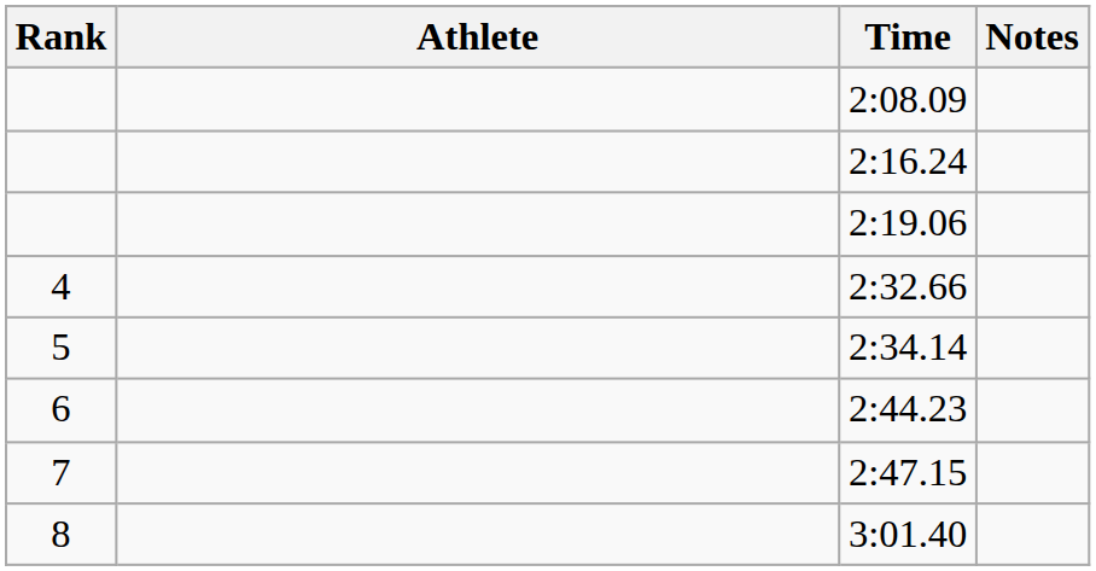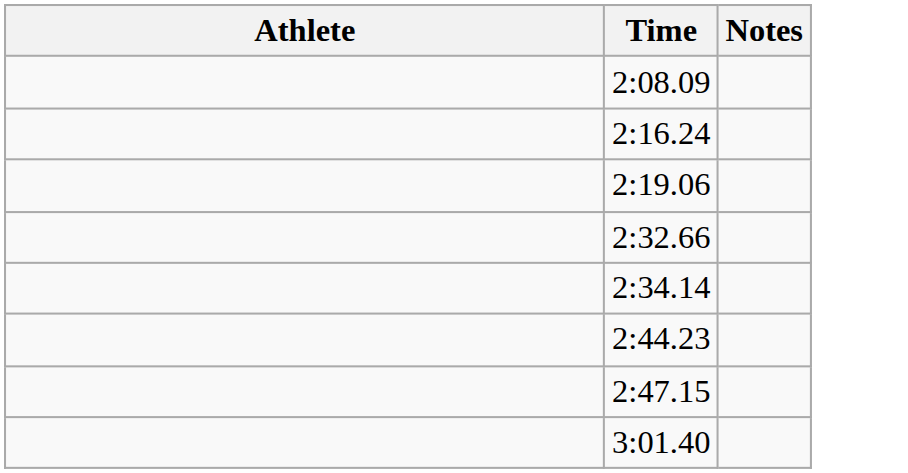- column: Rank | 4 | 5 | 6 | 7 | 8
